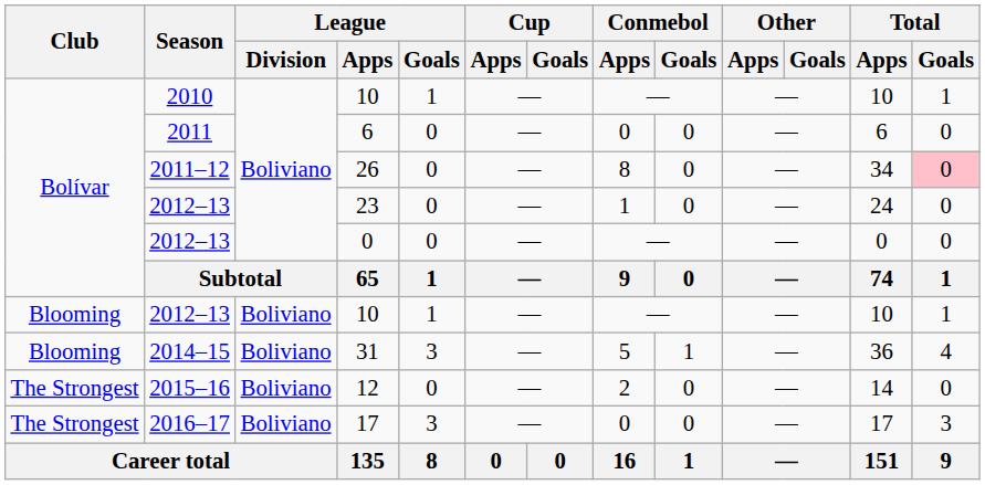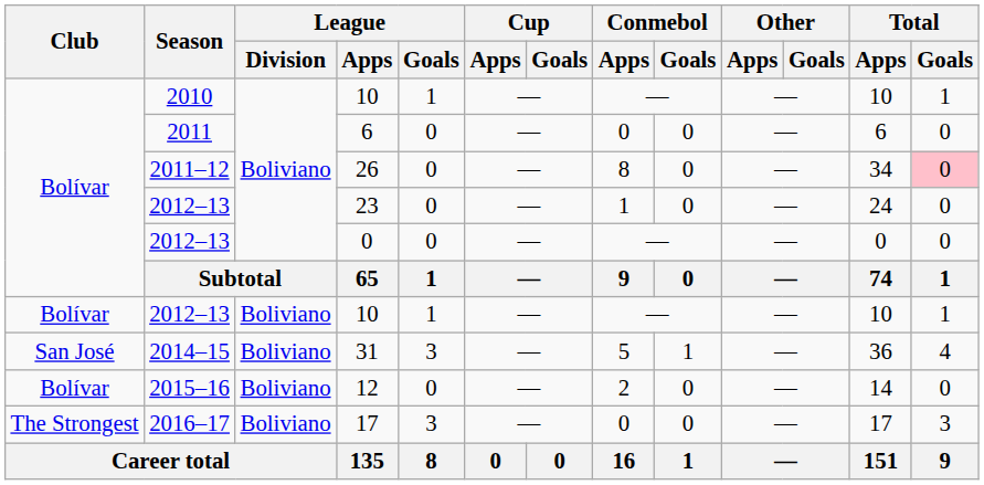2012–13 / 10 | Club: Blooming -> Bolívar
31 | Club: Blooming -> San José
12 | Club: The Strongest -> Bolívar
